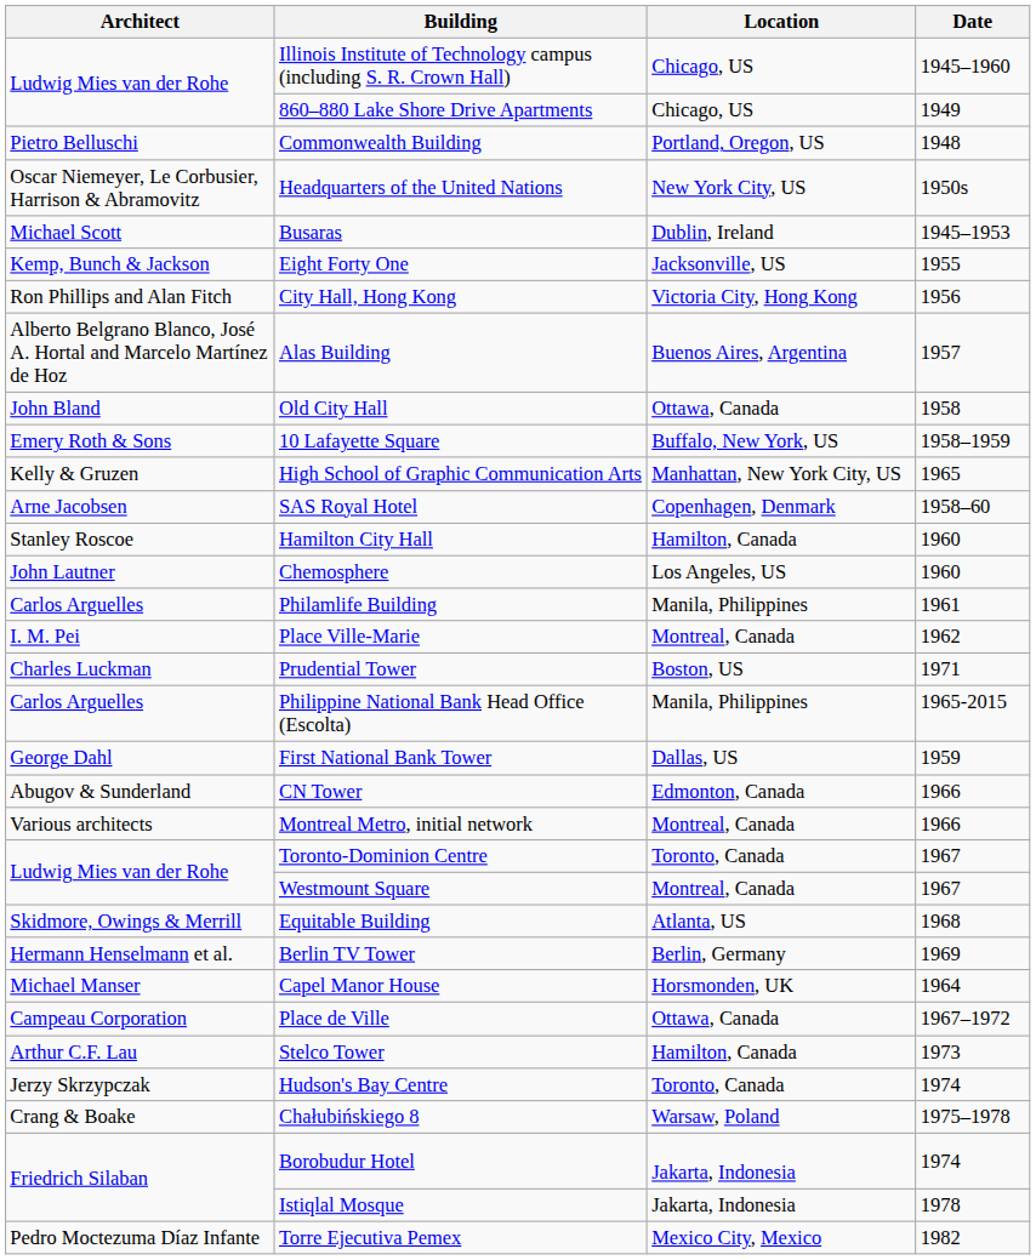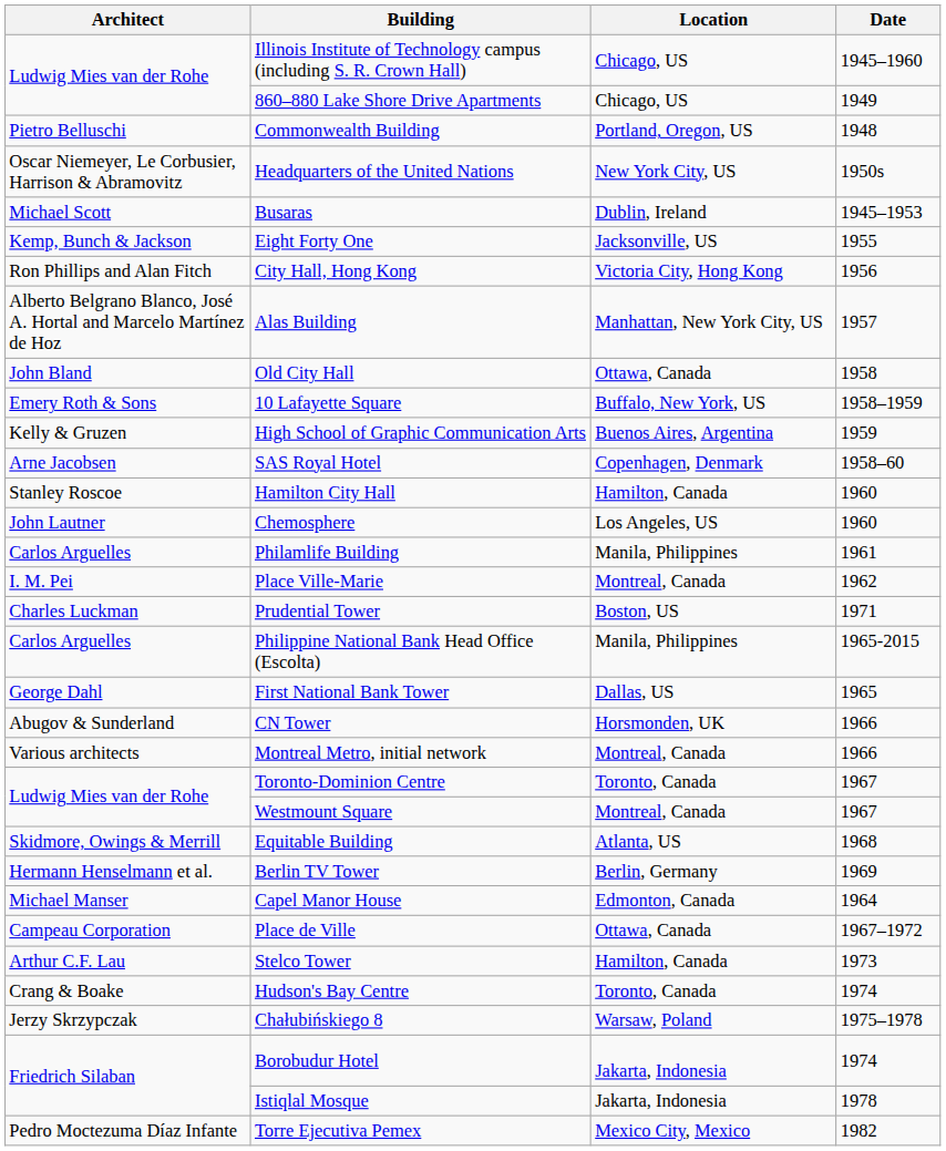Alas Building | Location: Buenos Aires, Argentina -> Manhattan, New York City, US
High School of Graphic Communication Arts | Location: Manhattan, New York City, US -> Buenos Aires, Argentina
High School of Graphic Communication Arts | Date: 1965 -> 1959
First National Bank Tower | Date: 1959 -> 1965
CN Tower | Location: Edmonton, Canada -> Horsmonden, UK
Capel Manor House | Location: Horsmonden, UK -> Edmonton, Canada
Hudson's Bay Centre | Architect: Jerzy Skrzypczak -> Crang & Boake
Chałubińskiego 8 | Architect: Crang & Boake -> Jerzy Skrzypczak
